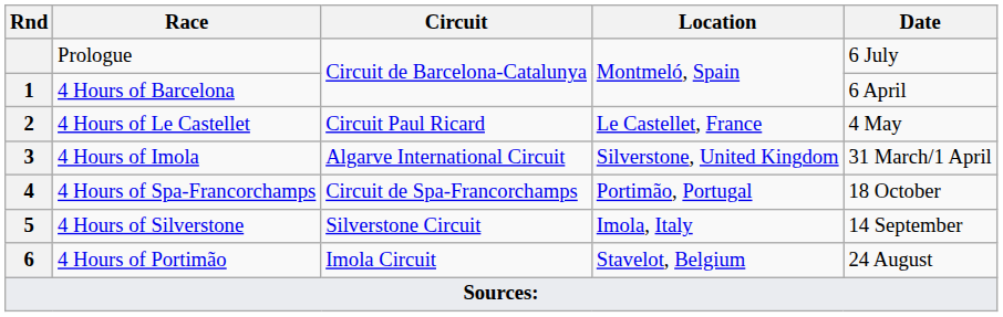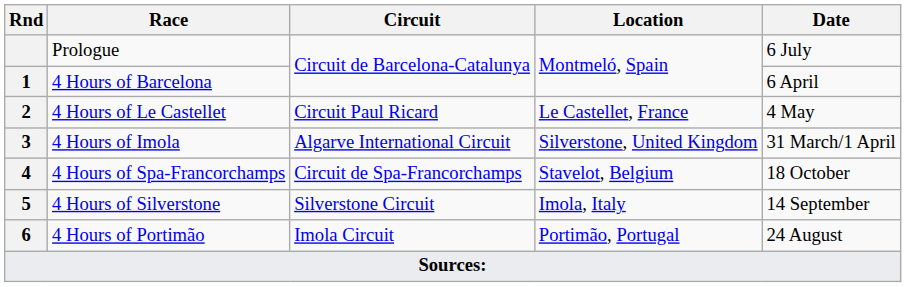4 Hours of Spa-Francorchamps | Location: Portimão, Portugal -> Stavelot, Belgium
4 Hours of Portimão | Location: Stavelot, Belgium -> Portimão, Portugal
